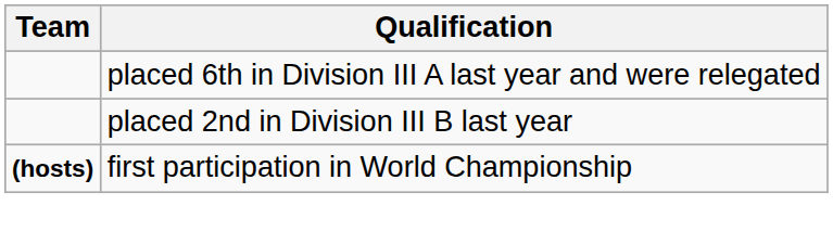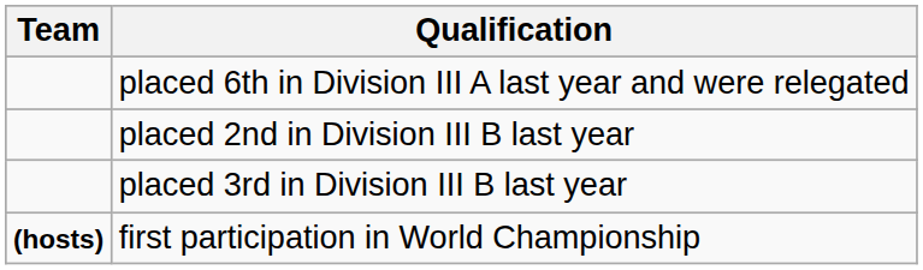+ row: placed 3rd in Division III B last year
